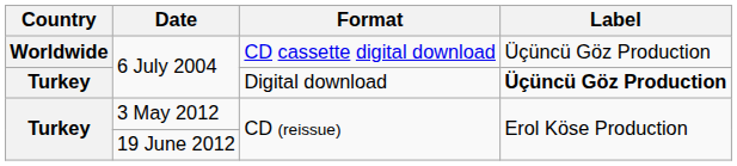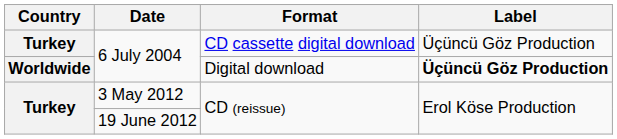6 July 2004 / CD cassette digital download | Country: Worldwide -> Turkey
6 July 2004 / Digital download | Country: Turkey -> Worldwide
